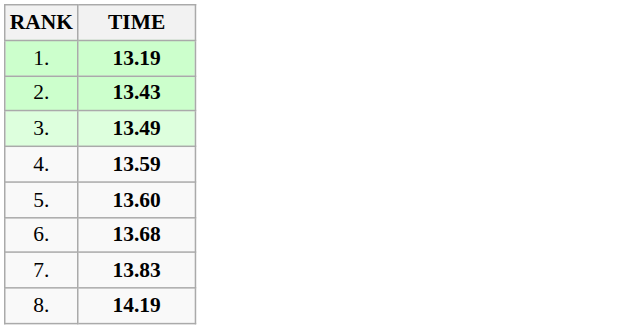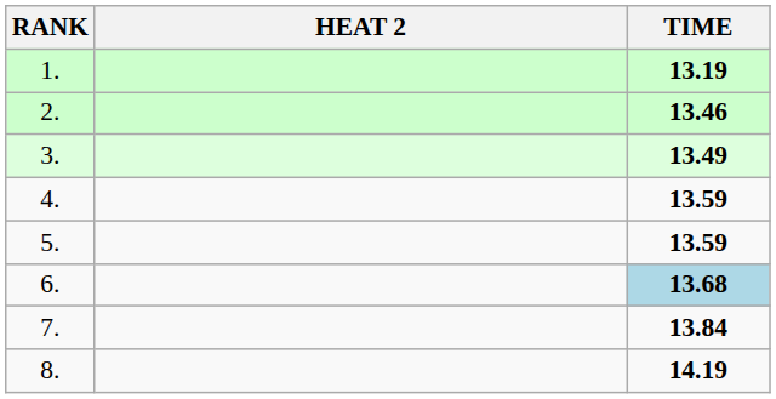+ column: HEAT 2
2. | TIME: 13.43 -> 13.46
5. | TIME: 13.60 -> 13.59
6. | TIME: no background -> lightblue background
7. | TIME: 13.83 -> 13.84
